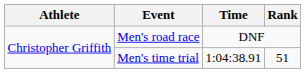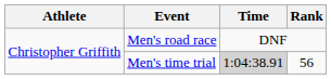Men's time trial | Time: no background -> lightgrey background
Men's time trial | Rank: 51 -> 56
